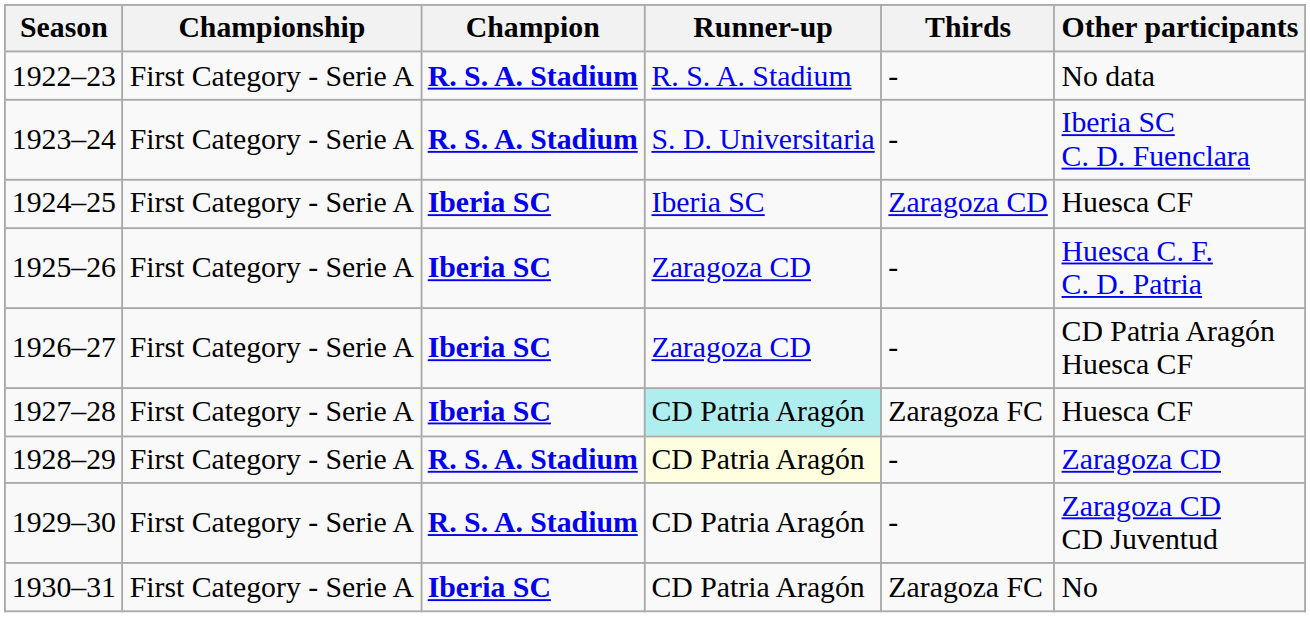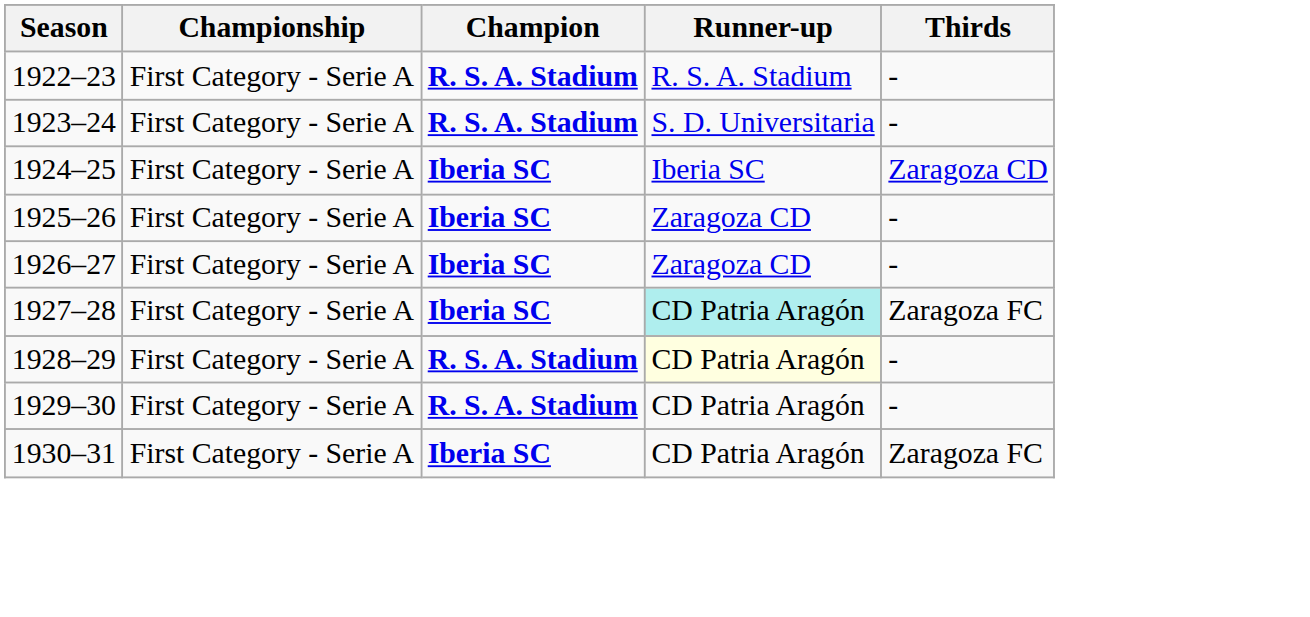- column: Other participants | No data | Iberia SC C. D. Fuenclara | Huesca CF | Huesca C. F. C. D. Patria | CD Patria Aragón Huesca CF | Huesca CF | Zaragoza CD | Zaragoza CD CD Juventud | No
